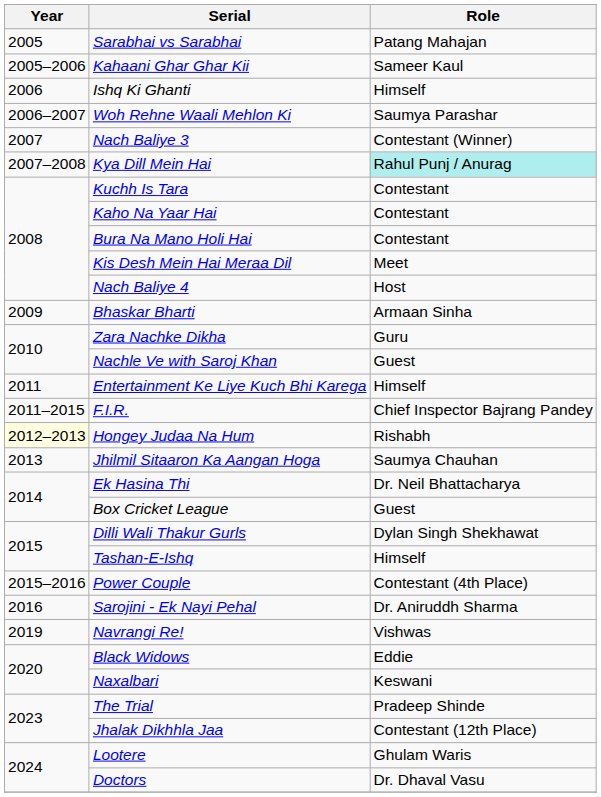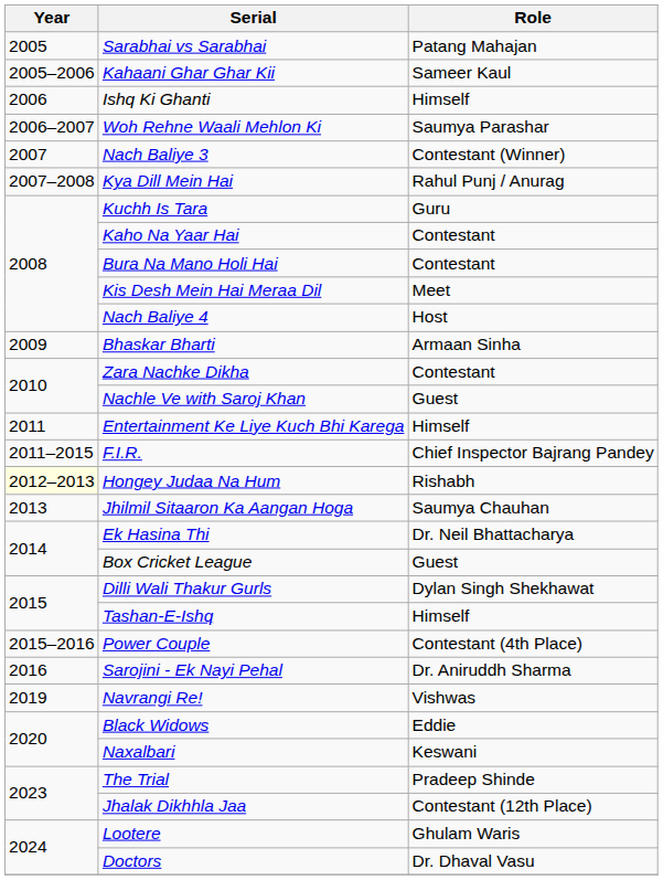Kya Dill Mein Hai | Role: paleturquoise background -> no background
Kuchh Is Tara | Role: Contestant -> Guru
Zara Nachke Dikha | Role: Guru -> Contestant
